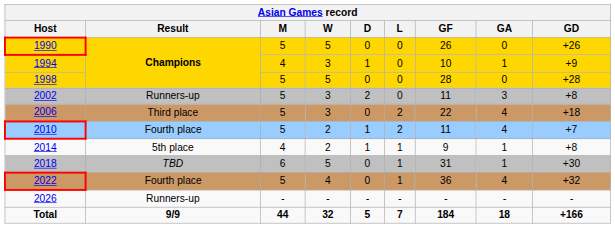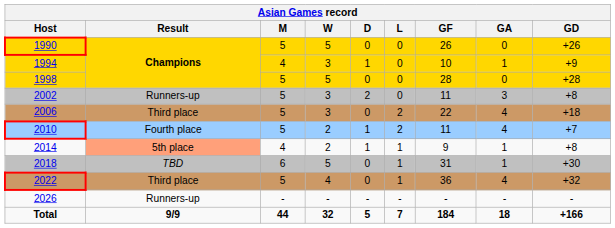2014 | Result: no background -> lightsalmon background
2022 | Result: Fourth place -> Third place
